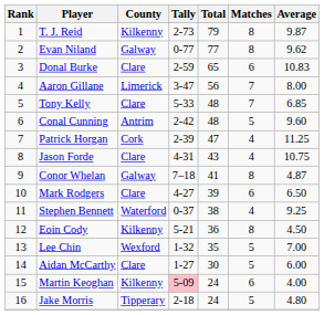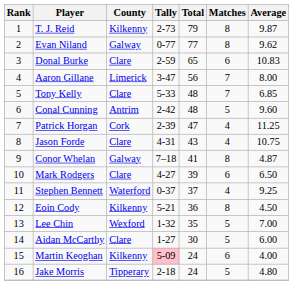Stephen Bennett | Total: 38 -> 37
